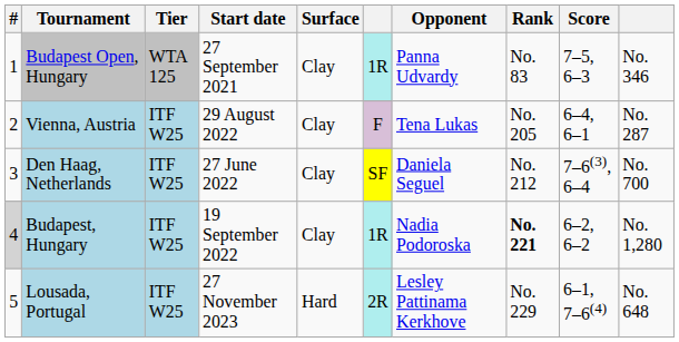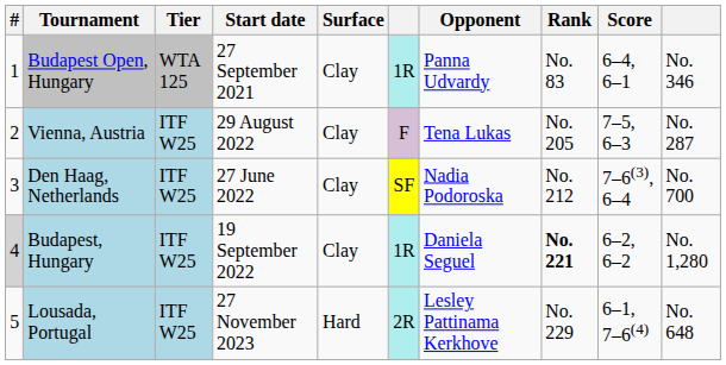Budapest Open, Hungary | Score: 7–5, 6–3 -> 6–4, 6–1
Vienna, Austria | Score: 6–4, 6–1 -> 7–5, 6–3
Den Haag, Netherlands | Opponent: Daniela Seguel -> Nadia Podoroska
Budapest, Hungary | Opponent: Nadia Podoroska -> Daniela Seguel
